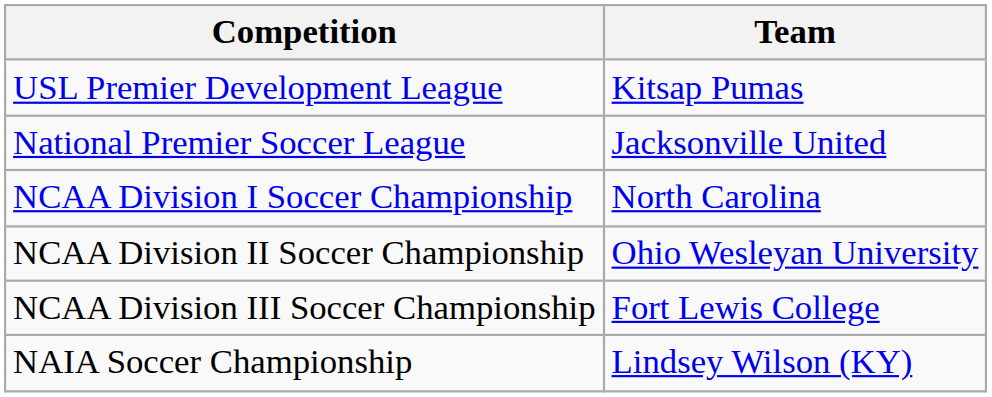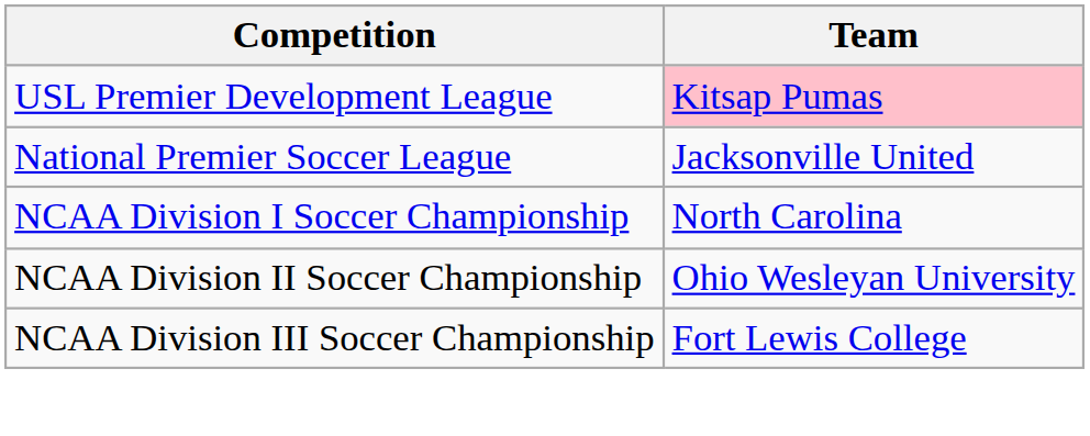USL Premier Development League | Team: no background -> pink background
- row: NAIA Soccer Championship | Lindsey Wilson (KY)
